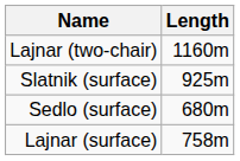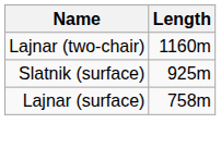- row: Sedlo (surface) | 680m
